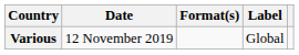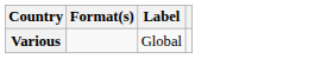- column: Date | 12 November 2019
